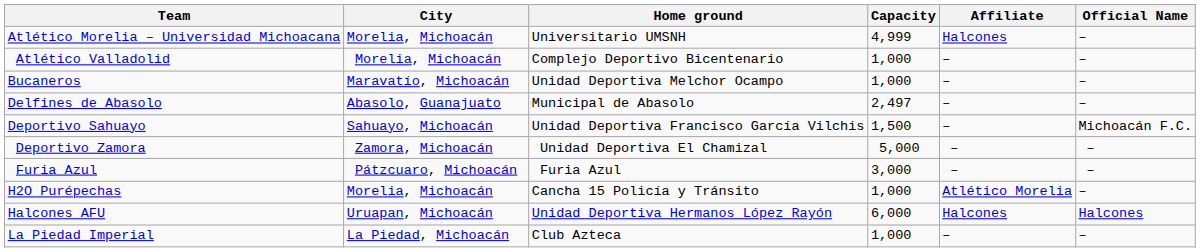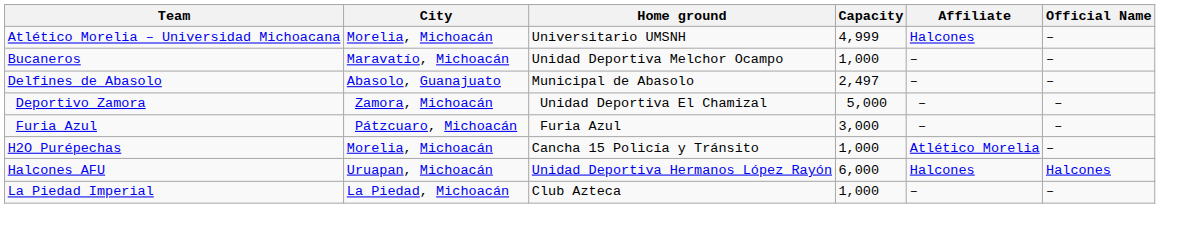- row: Atlético Valladolid | Morelia, Michoacán | Complejo Deportivo Bicentenario | 1,000 | – | –
- row: Deportivo Sahuayo | Sahuayo, Michoacán | Unidad Deportiva Francisco García Vilchis | 1,500 | – | Michoacán F.C.
